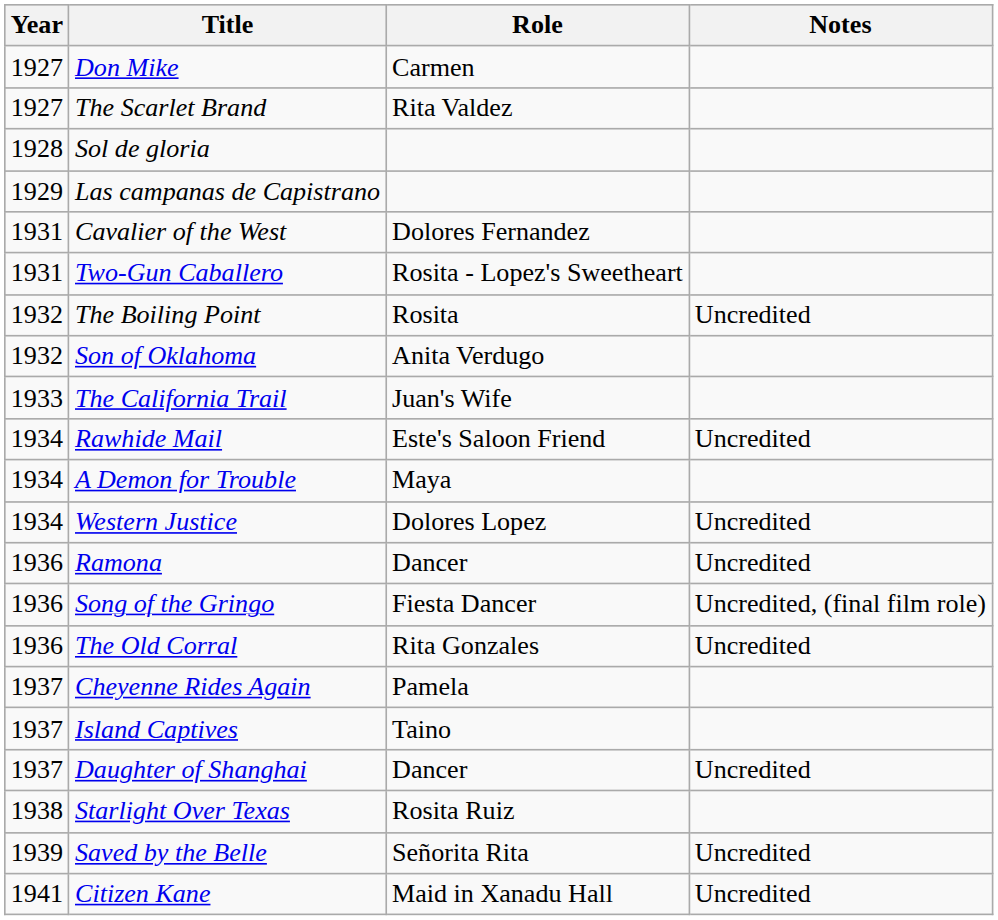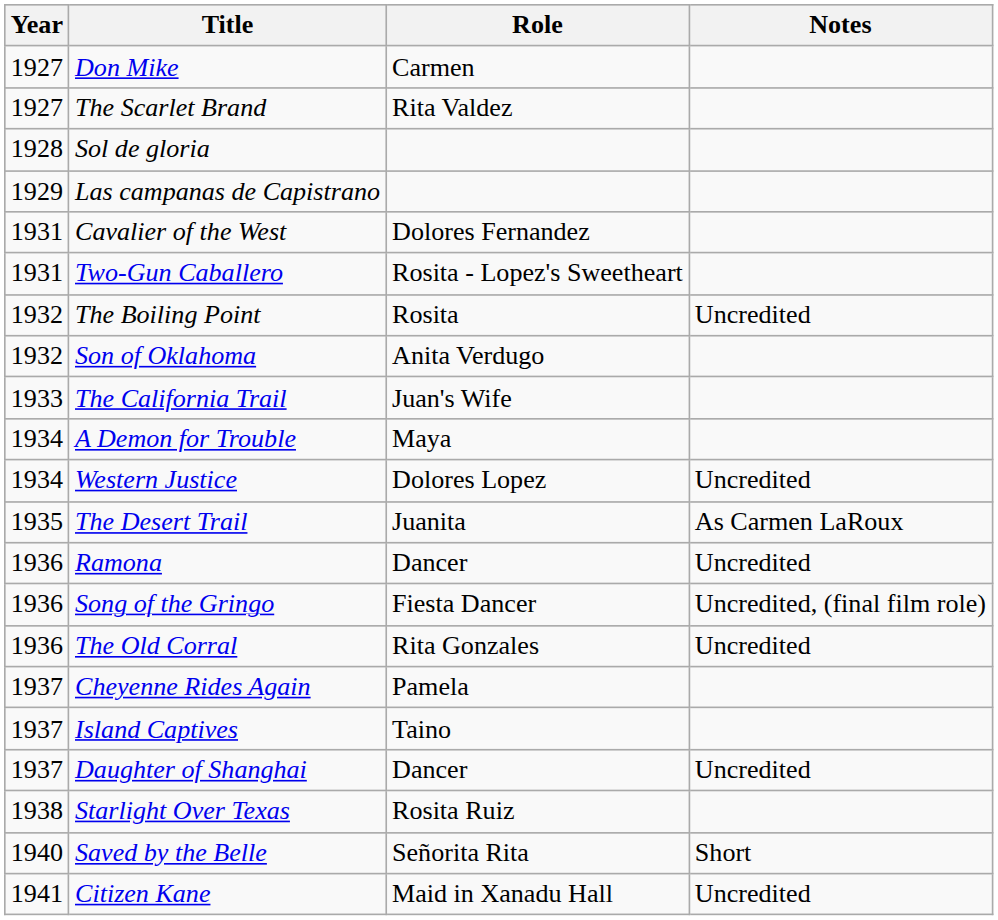- row: 1934 | Rawhide Mail | Este's Saloon Friend | Uncredited
+ row: 1935 | The Desert Trail | Juanita | As Carmen LaRoux
Saved by the Belle | Year: 1939 -> 1940
Saved by the Belle | Notes: Uncredited -> Short
